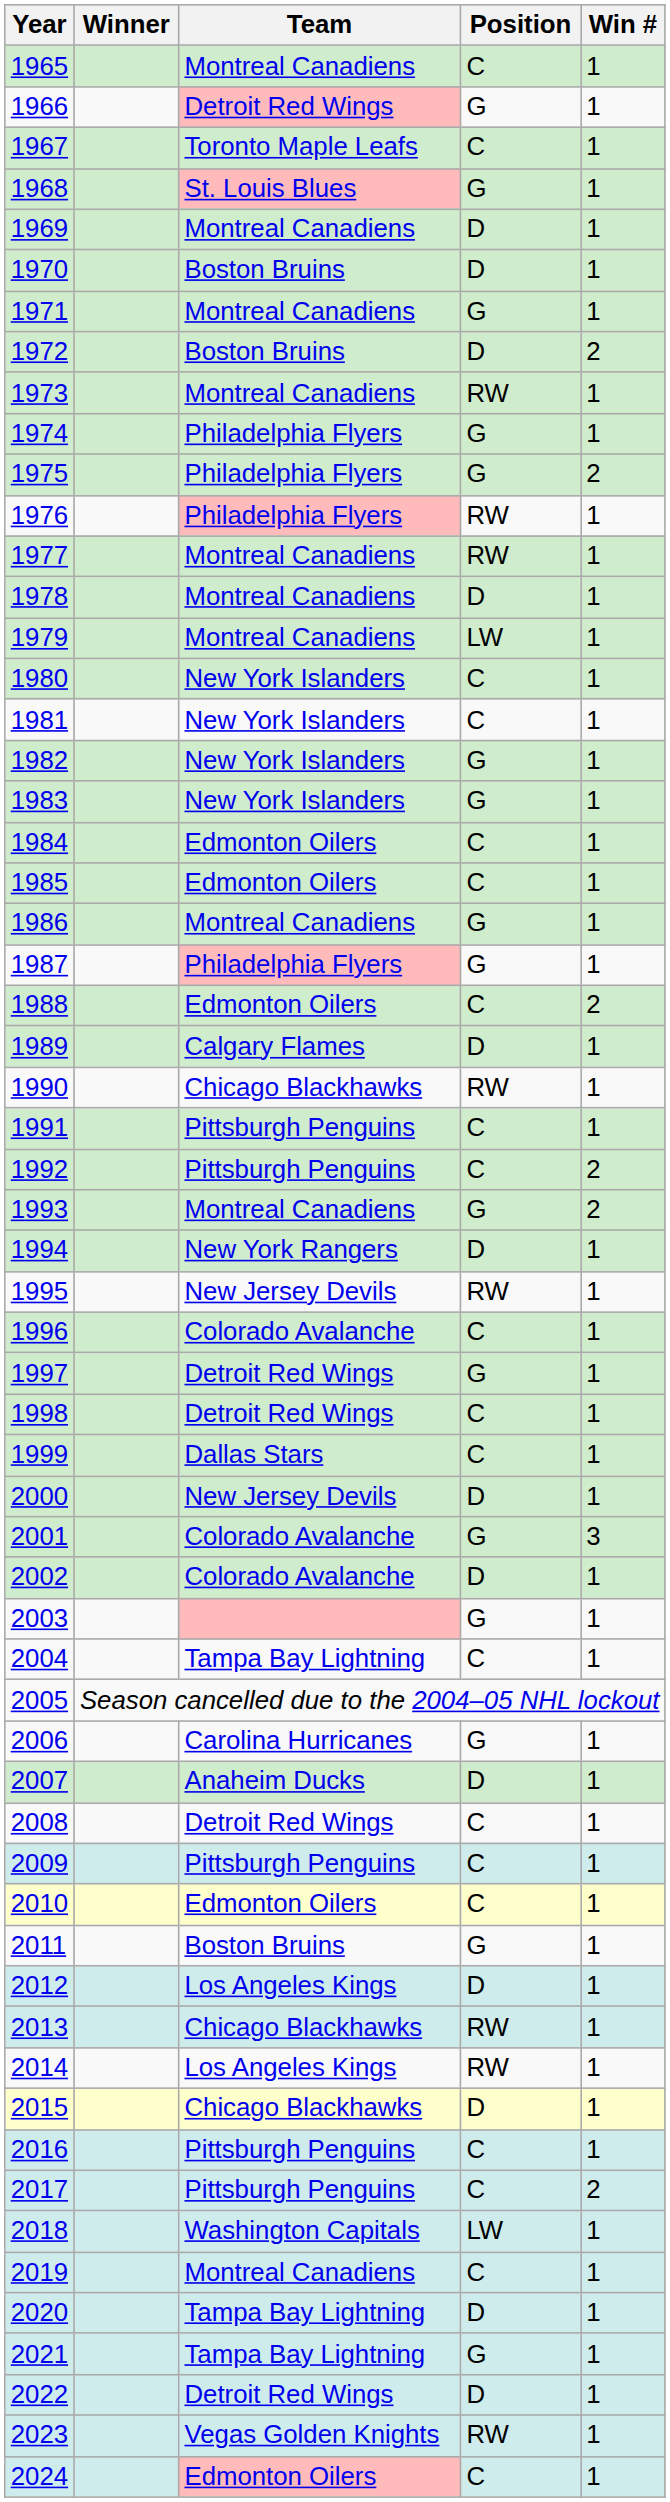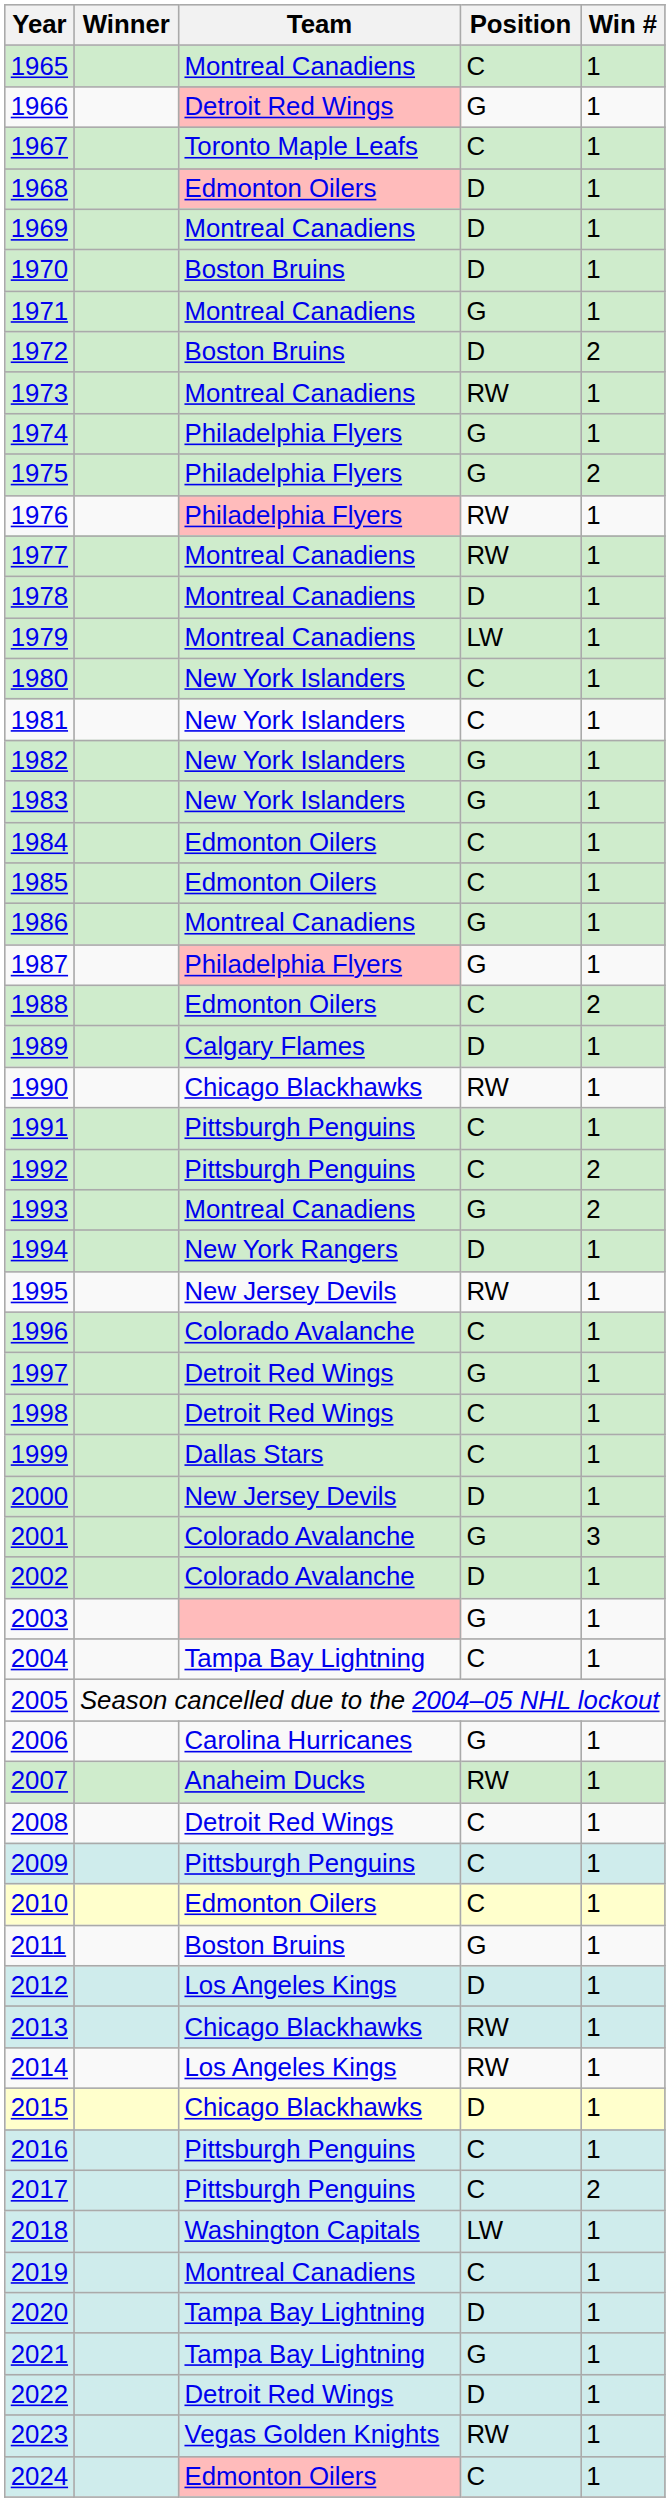1968 | Team: St. Louis Blues -> Edmonton Oilers
1968 | Position: G -> D
2007 | Position: D -> RW
